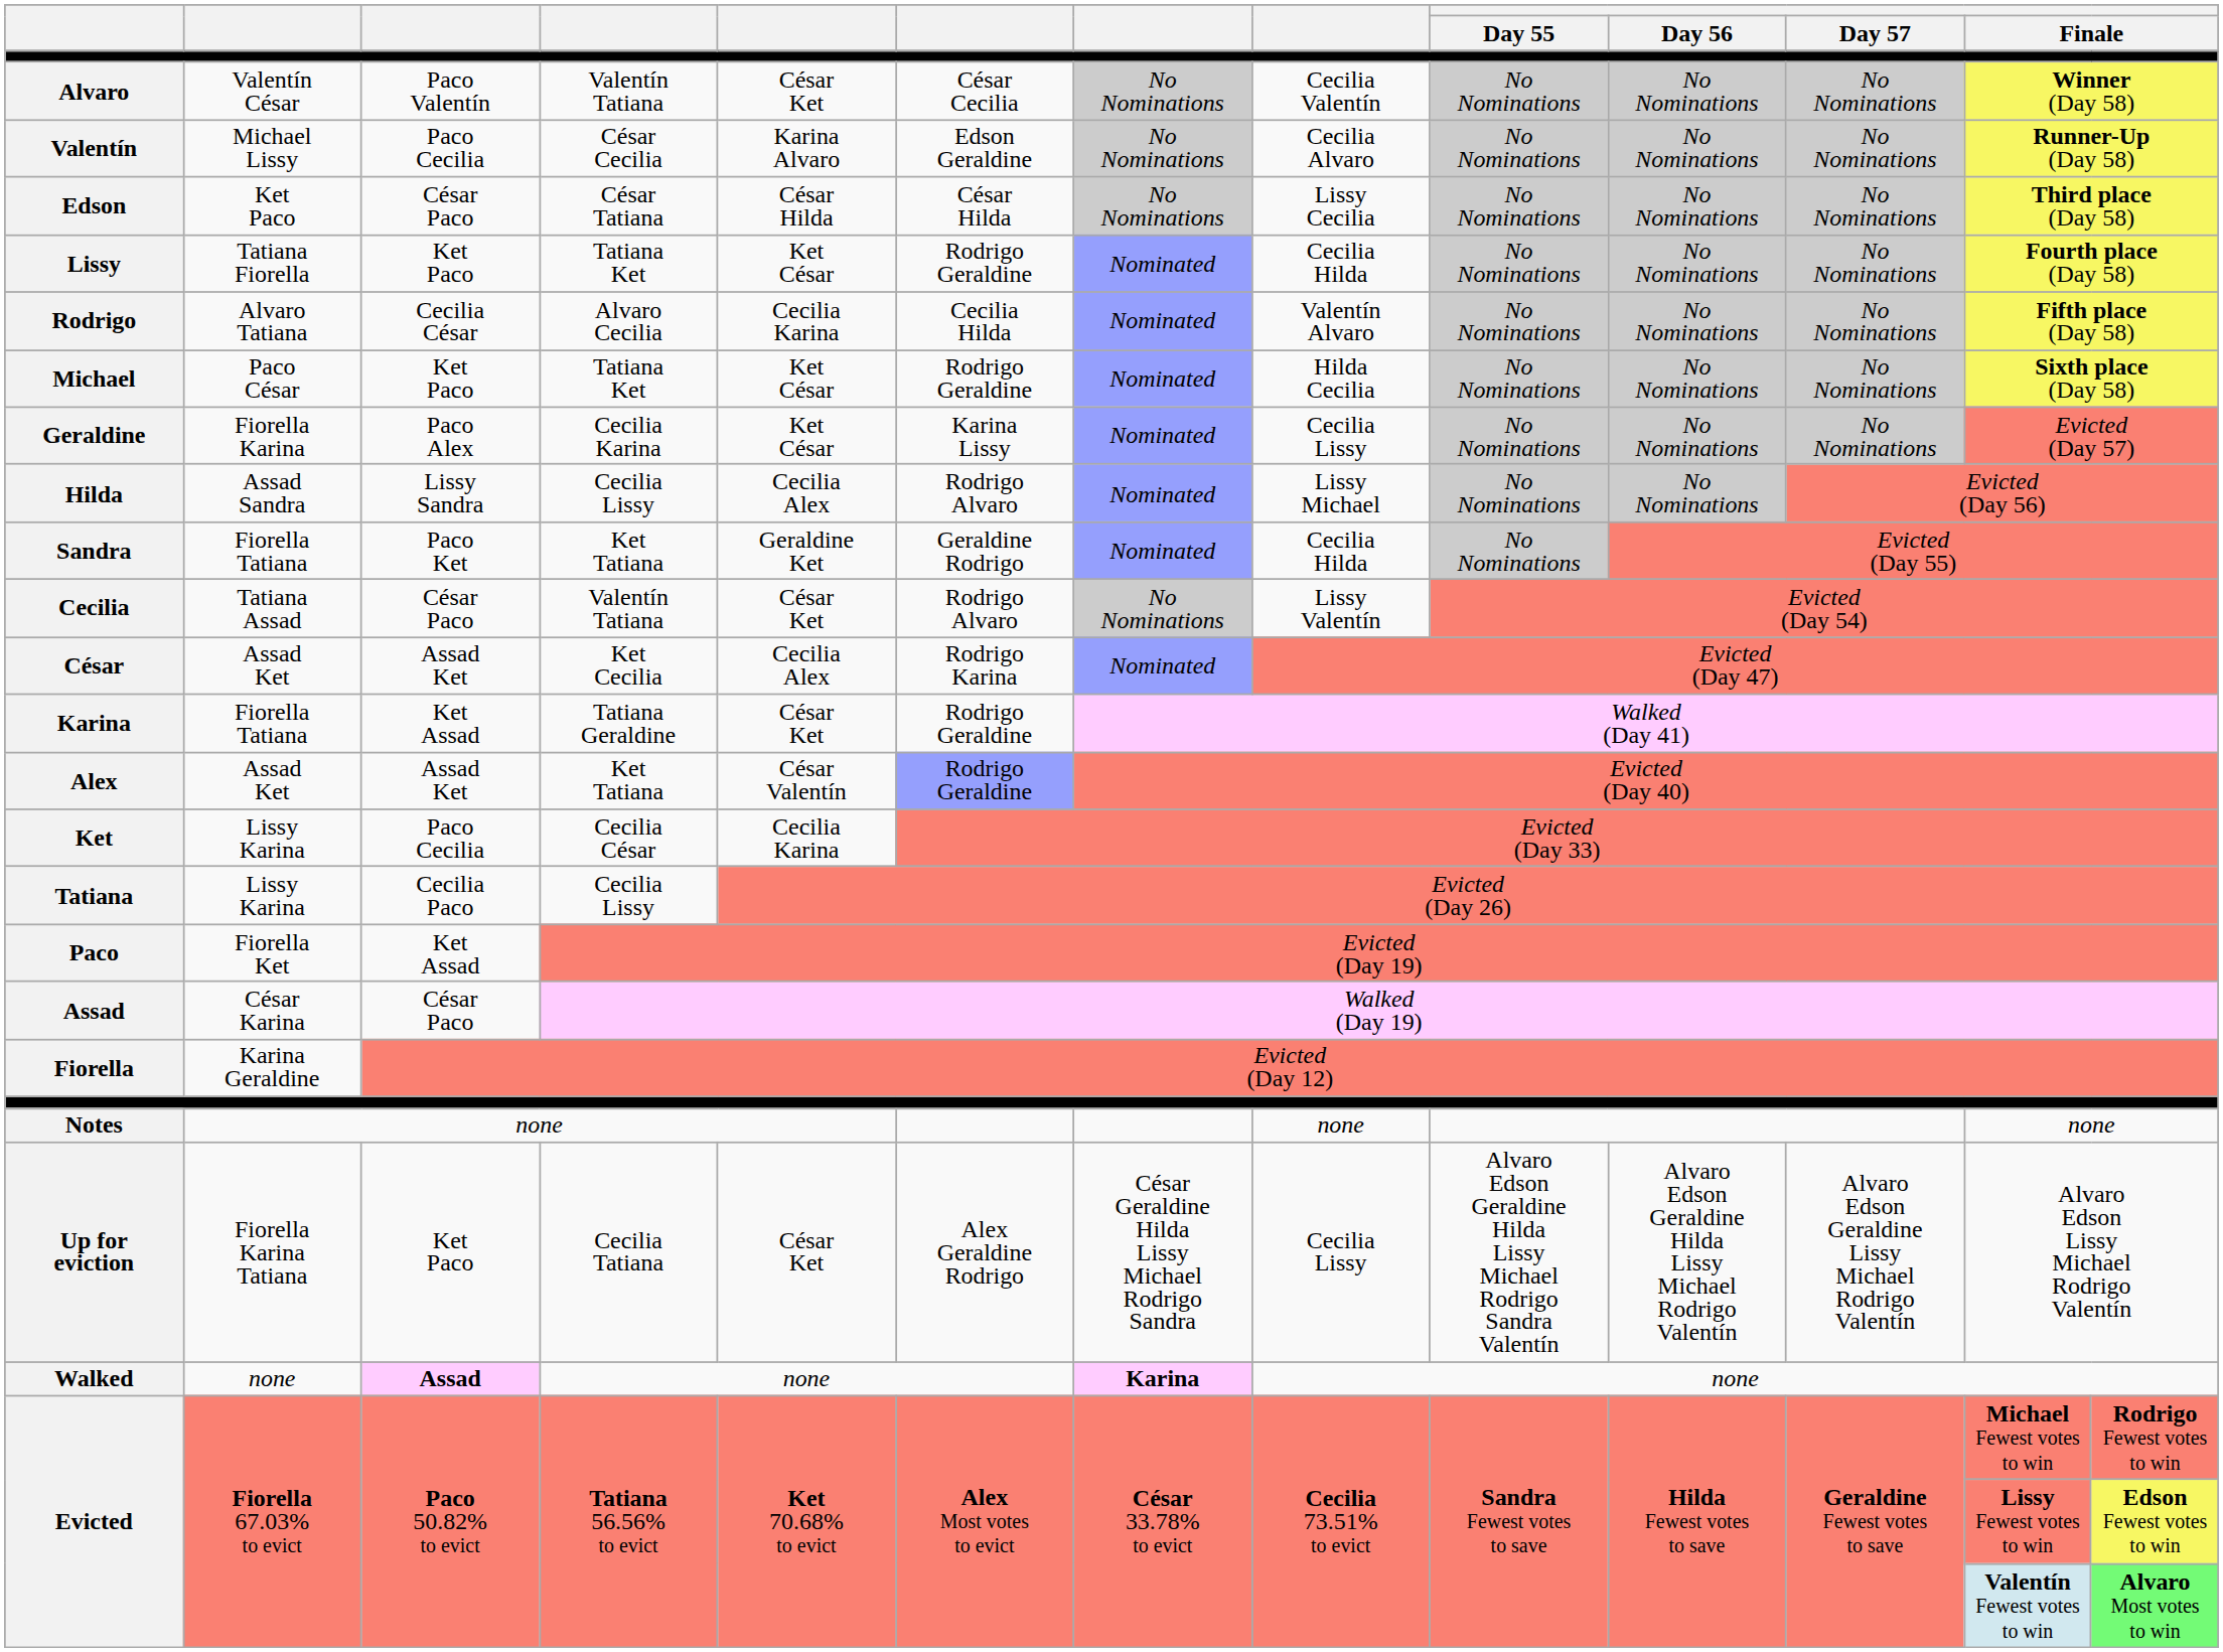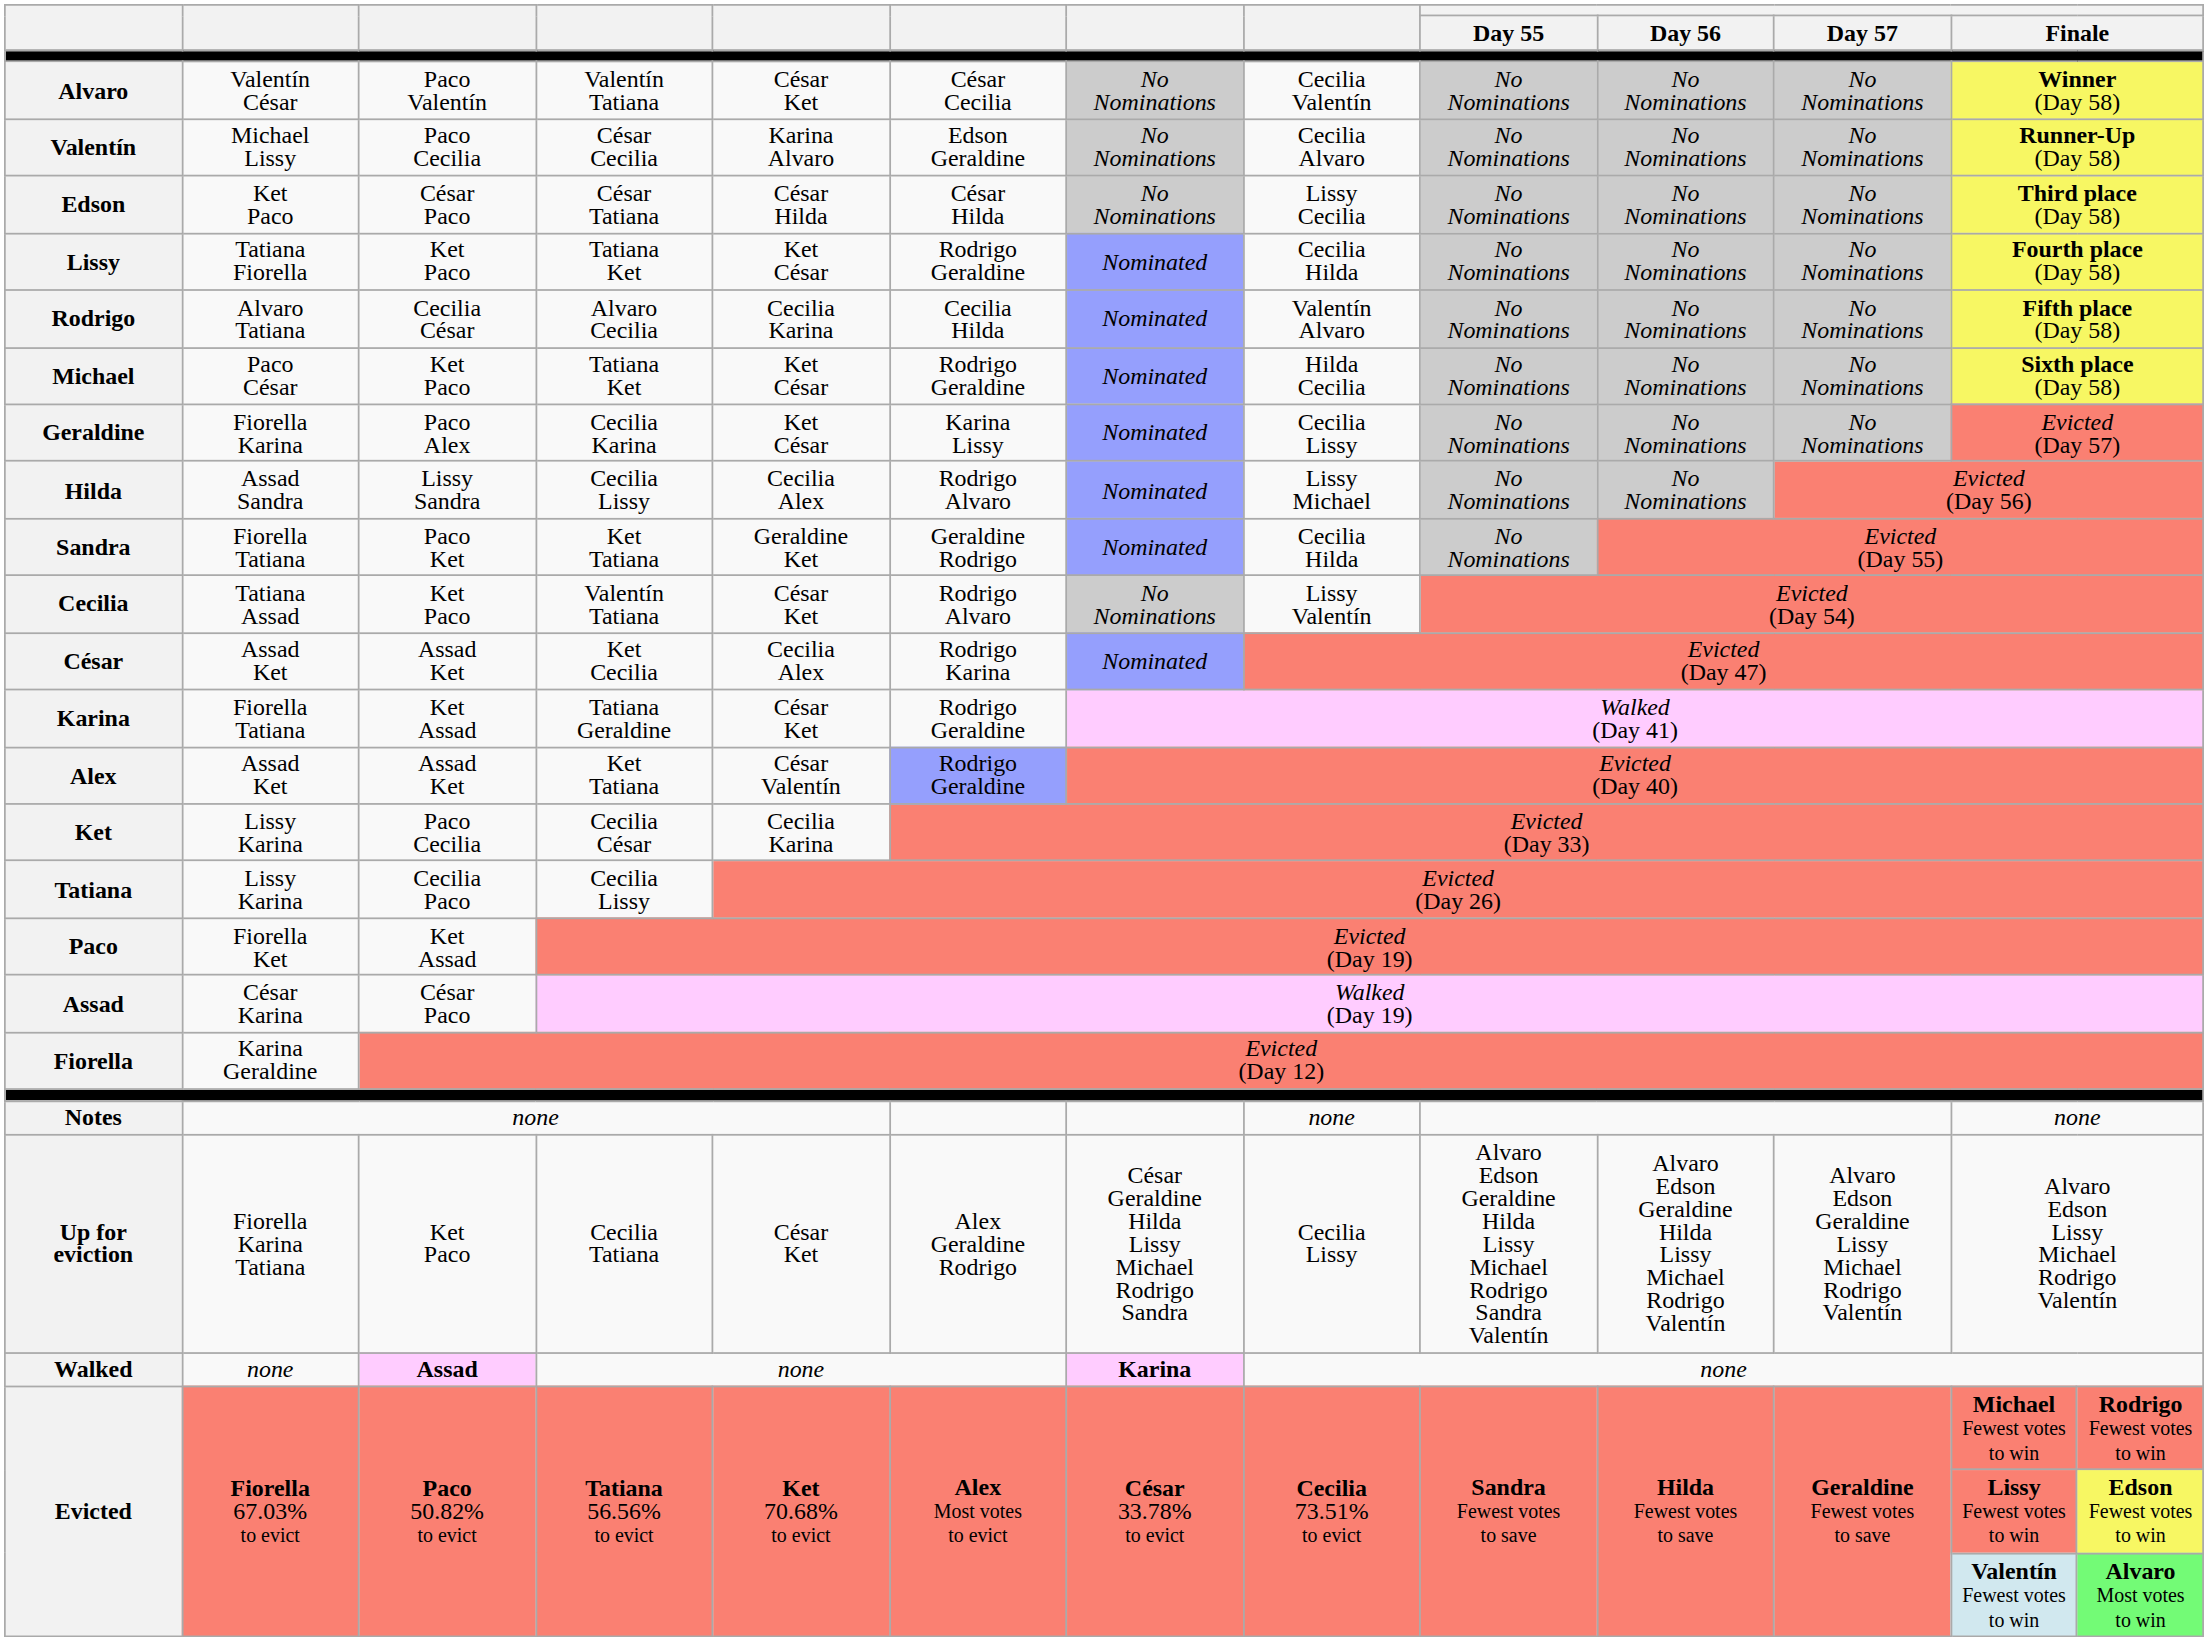Cecilia | column 3: César Paco -> Ket Paco
